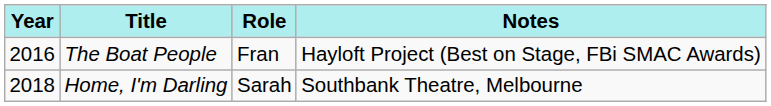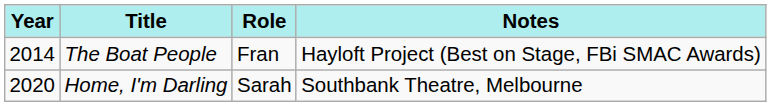The Boat People | Year: 2016 -> 2014
Home, I'm Darling | Year: 2018 -> 2020
